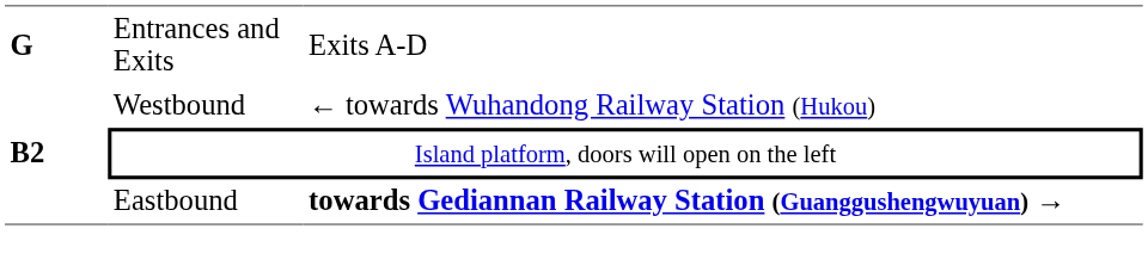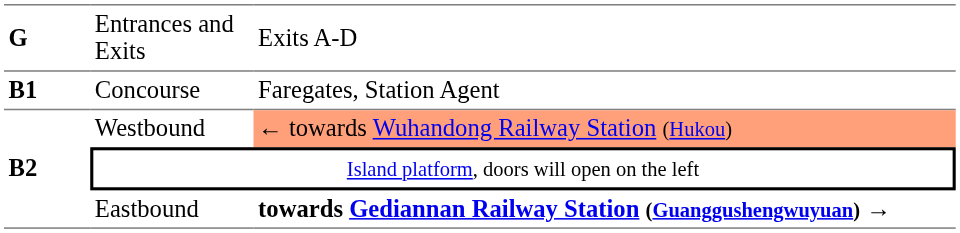+ row: B1 | Concourse | Faregates, Station Agent
Westbound | column 3: no background -> lightsalmon background
